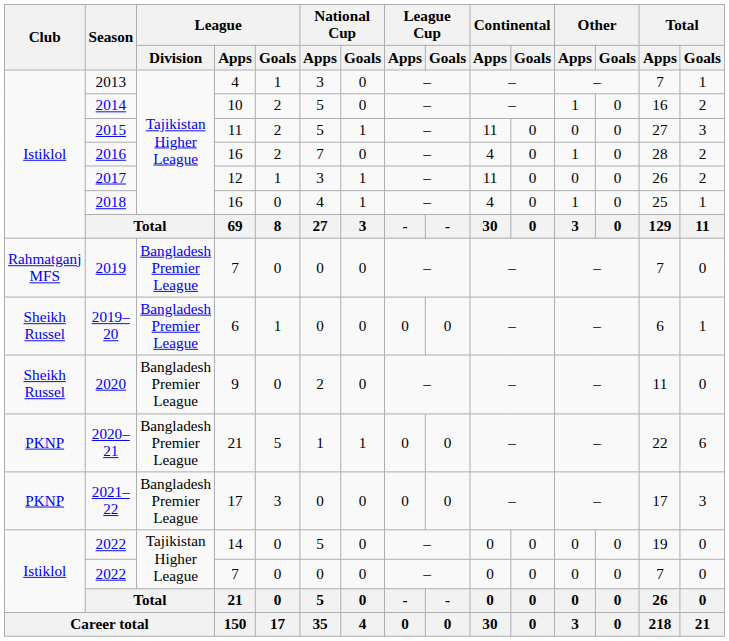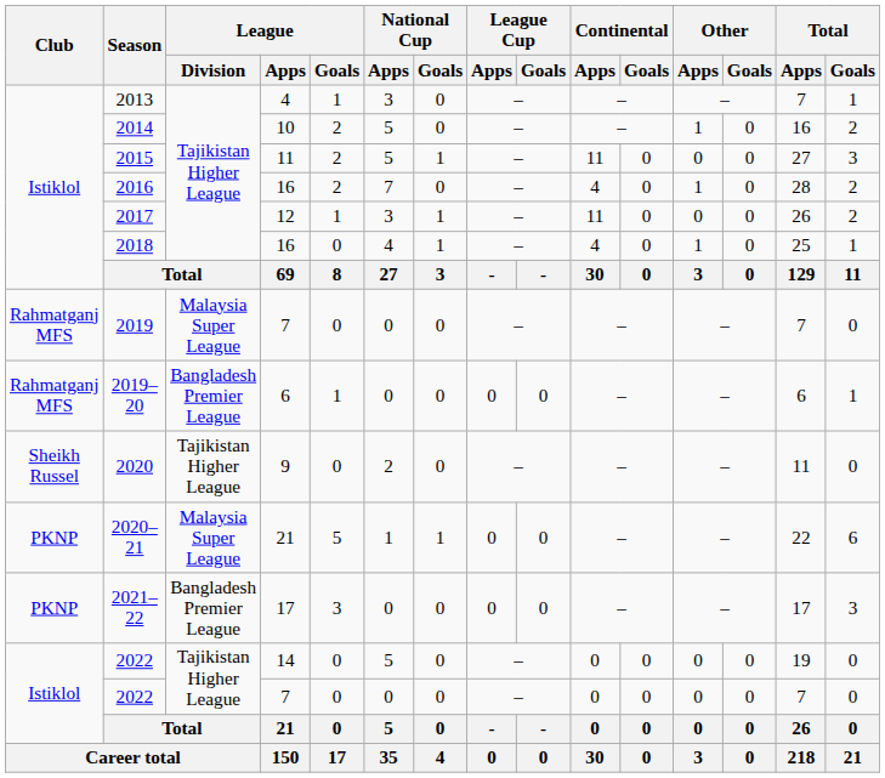2019 | League / Division: Bangladesh Premier League -> Malaysia Super League
2019–20 | Club: Sheikh Russel -> Rahmatganj MFS
2020 | League / Division: Bangladesh Premier League -> Tajikistan Higher League
2020–21 | League / Division: Bangladesh Premier League -> Malaysia Super League
